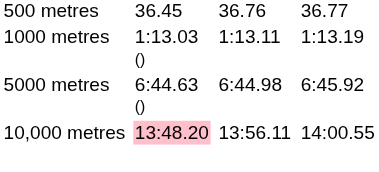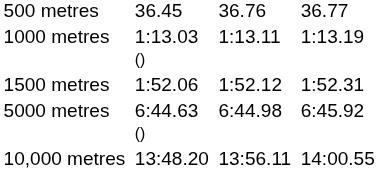+ row: 1500 metres | 1:52.06 | 1:52.12 | 1:52.31
10,000 metres | column 3: pink background -> no background
